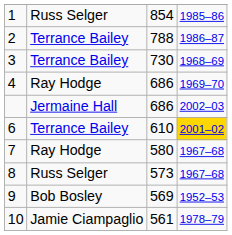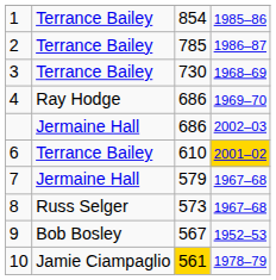1 | column 2: Russ Selger -> Terrance Bailey
2 | column 3: 788 -> 785
7 | column 2: Ray Hodge -> Jermaine Hall
7 | column 3: 580 -> 579
9 | column 3: 569 -> 567
10 | column 3: no background -> gold background
